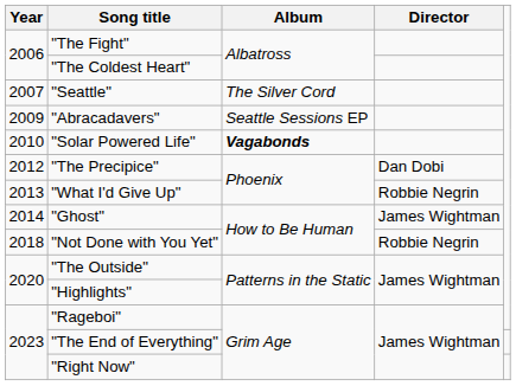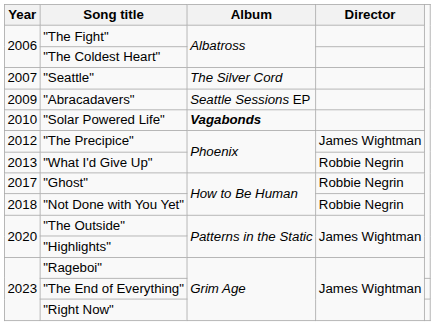"The Precipice" | Director: Dan Dobi -> James Wightman
"Ghost" | Year: 2014 -> 2017
"Ghost" | Director: James Wightman -> Robbie Negrin
